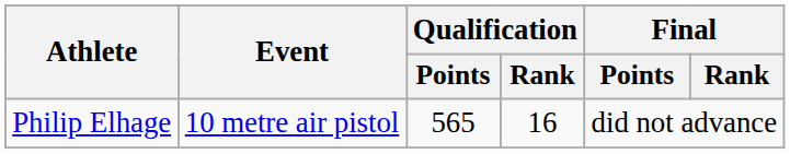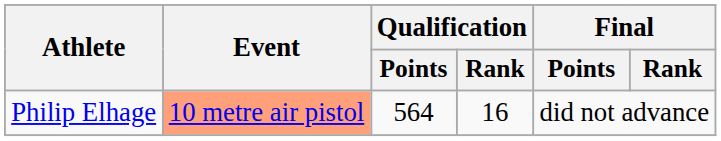Philip Elhage | Event: no background -> lightsalmon background
Philip Elhage | Qualification / Points: 565 -> 564
